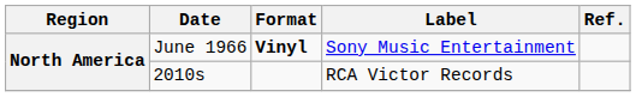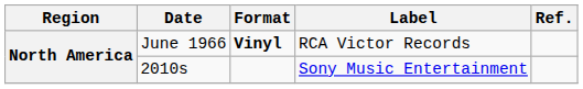June 1966 | Label: Sony Music Entertainment -> RCA Victor Records
2010s | Label: RCA Victor Records -> Sony Music Entertainment
